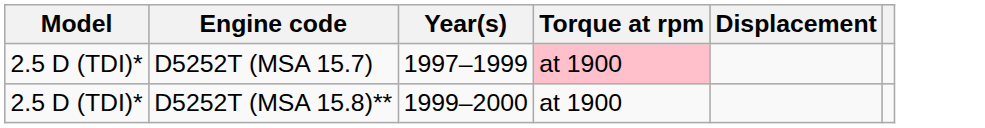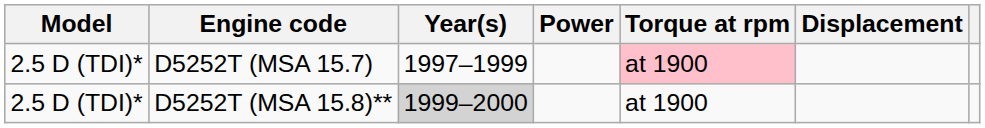+ column: Power
D5252T (MSA 15.8)** | Year(s): no background -> lightgrey background
